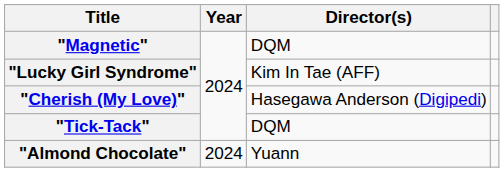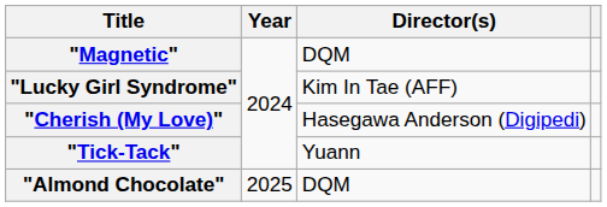"Tick-Tack" | Director(s): DQM -> Yuann
"Almond Chocolate" | Year: 2024 -> 2025
"Almond Chocolate" | Director(s): Yuann -> DQM
